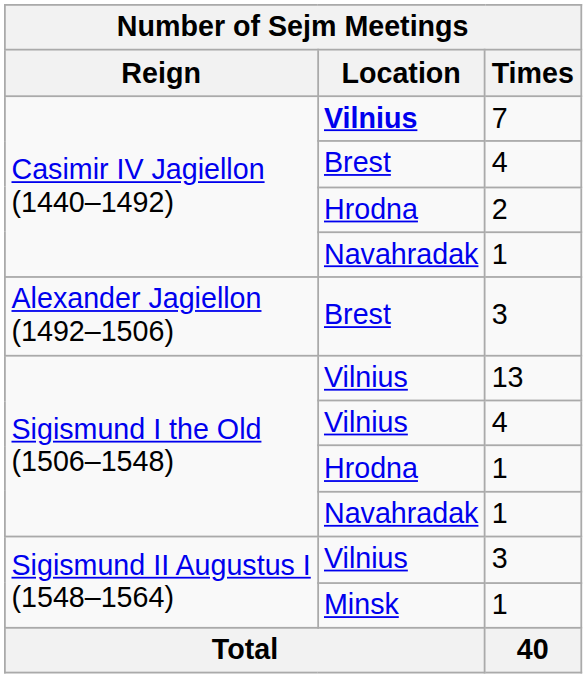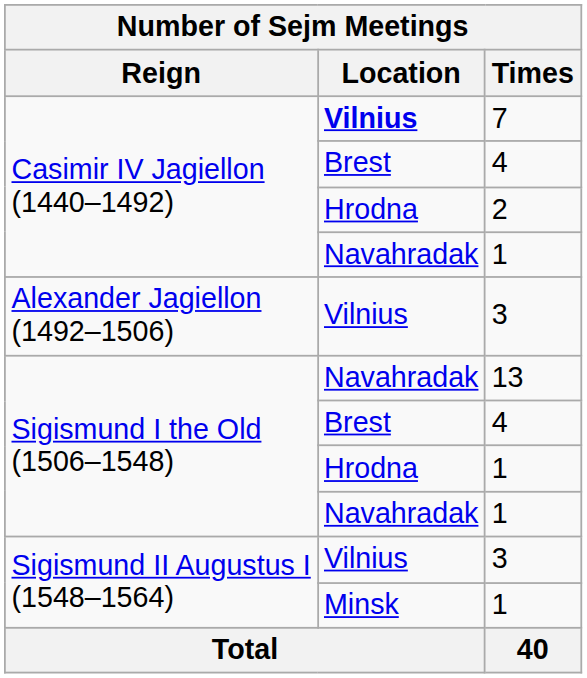Alexander Jagiellon (1492–1506) / 3 | Location: Brest -> Vilnius
13 | Location: Vilnius -> Navahradak
Sigismund I the Old (1506–1548) / 4 | Location: Vilnius -> Brest
